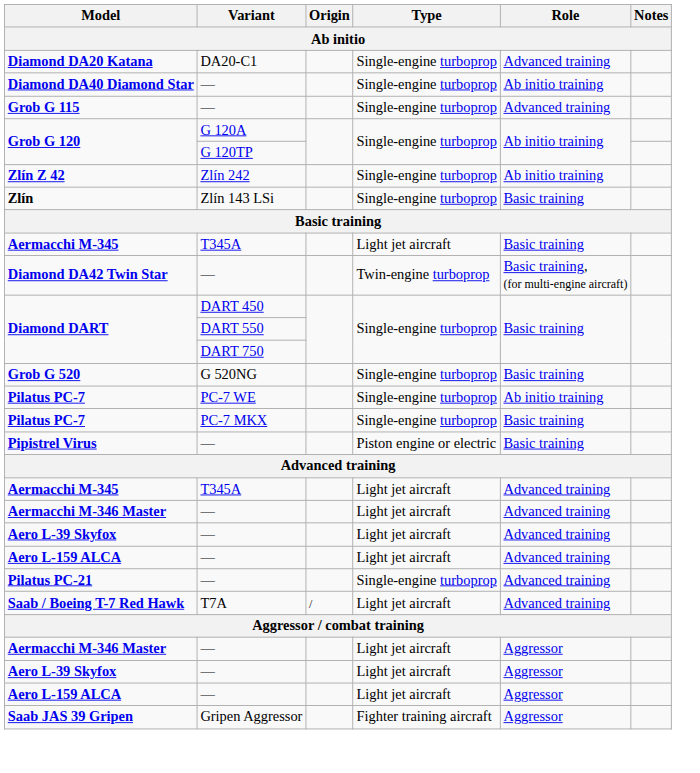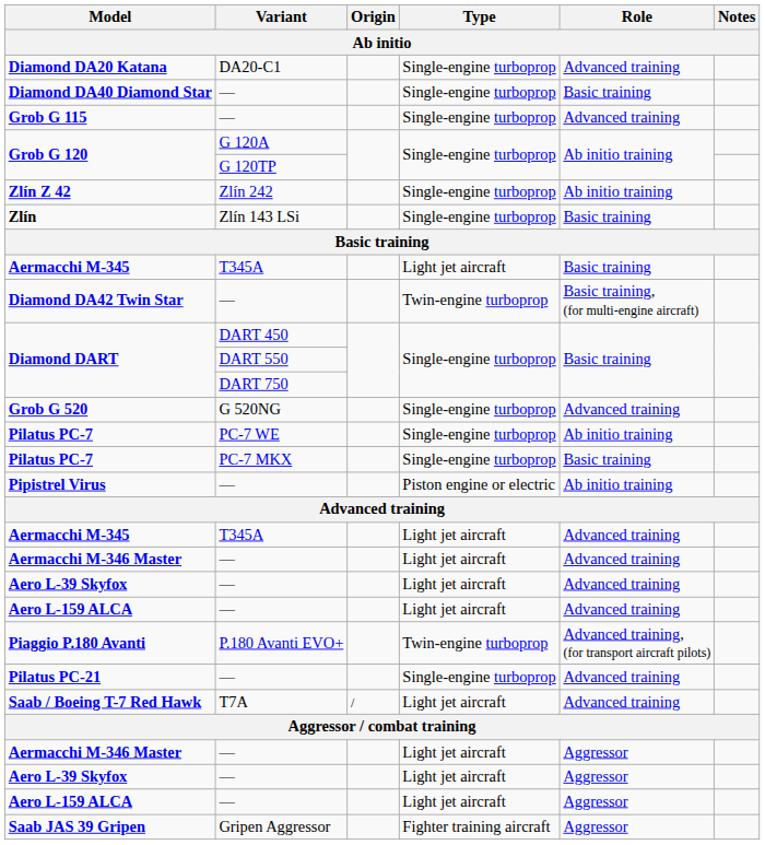Diamond DA40 Diamond Star | Role: Ab initio training -> Basic training
Grob G 520 | Role: Basic training -> Advanced training
Pipistrel Virus | Role: Basic training -> Ab initio training
+ row: Piaggio P.180 Avanti | P.180 Avanti EVO+ | Twin-engine turboprop | Advanced training, (for transport aircraft pilots)
